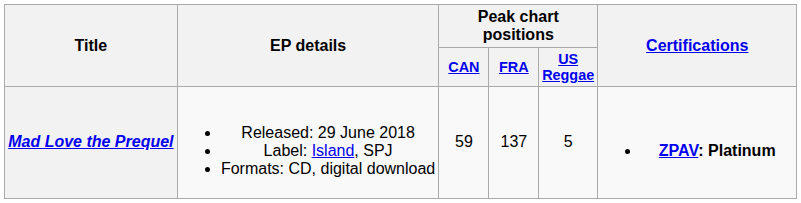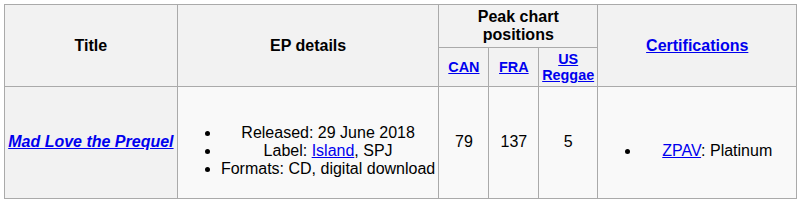Mad Love the Prequel | Peak chart positions / CAN: 59 -> 79
Mad Love the Prequel | Certifications: bold -> normal
